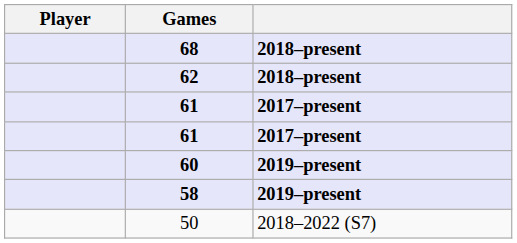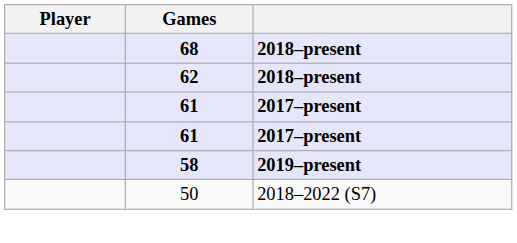- row: 60 | 2019–present
